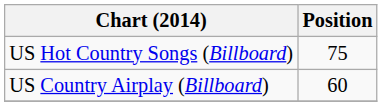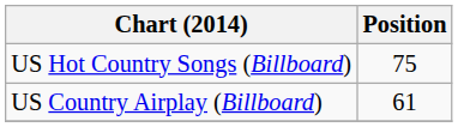US Country Airplay (Billboard) | Position: 60 -> 61
